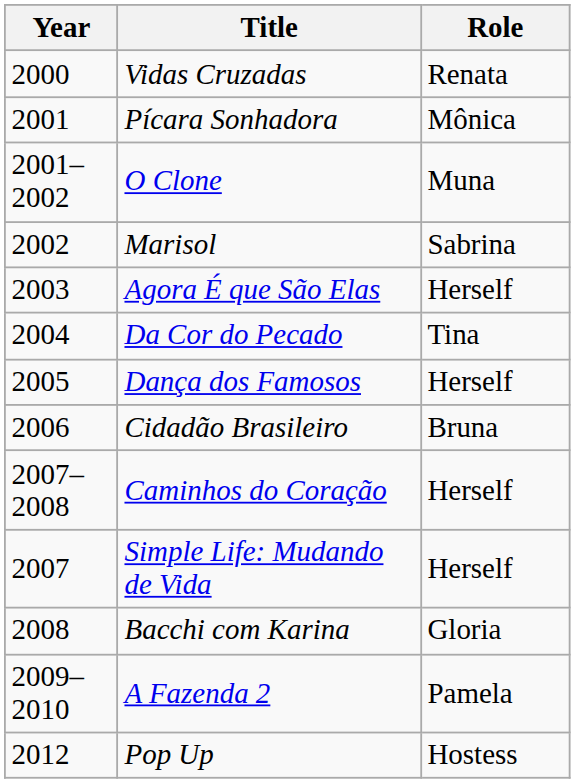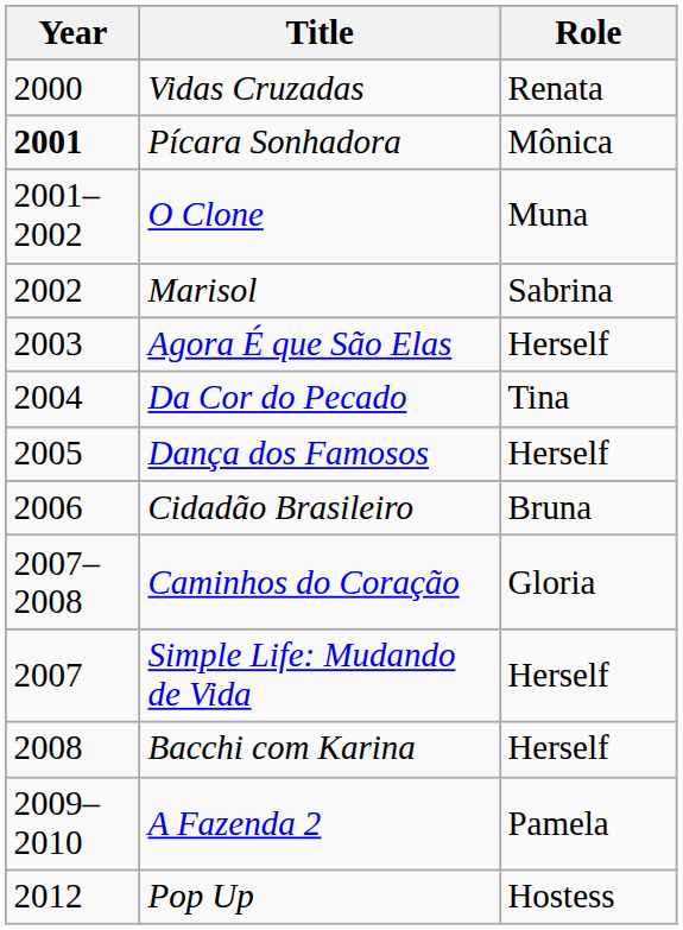Pícara Sonhadora | Year: normal -> bold
Caminhos do Coração | Role: Herself -> Gloria
Bacchi com Karina | Role: Gloria -> Herself
